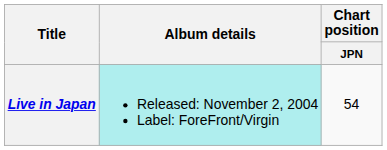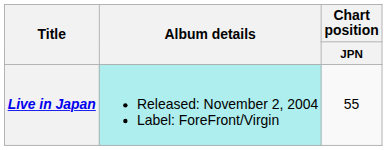Live in Japan | Chart position / JPN: 54 -> 55
